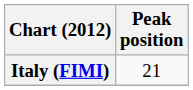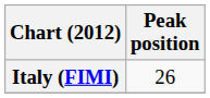Italy (FIMI) | Peak position: 21 -> 26
